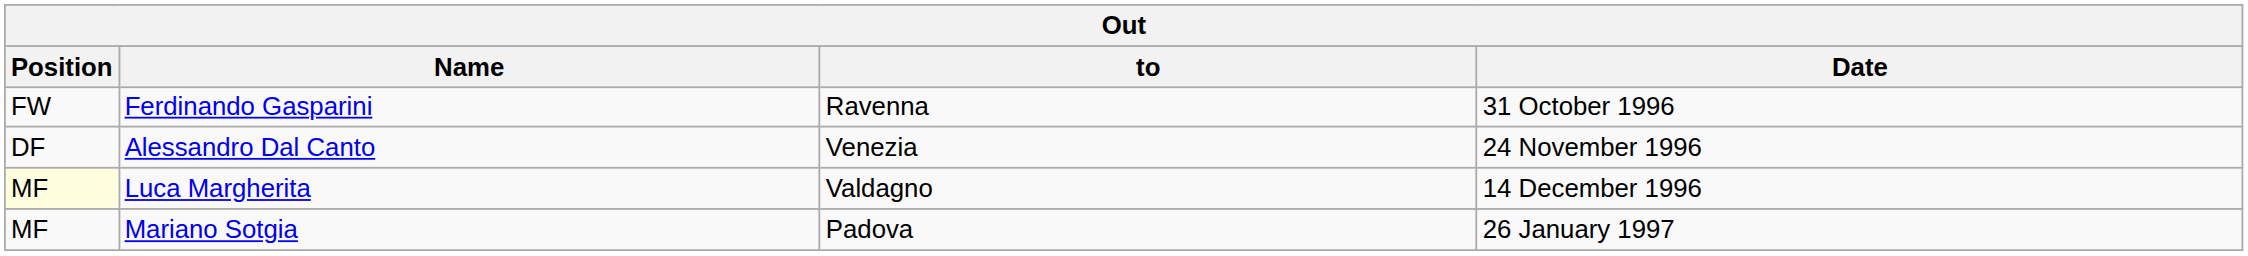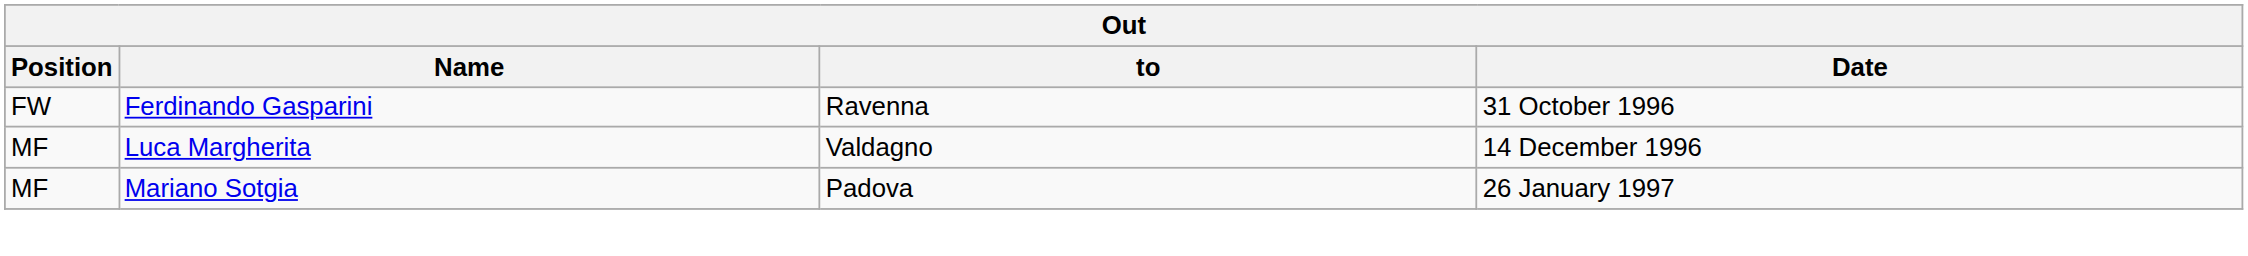- row: DF | Alessandro Dal Canto | Venezia | 24 November 1996
Luca Margherita | Position: lightyellow background -> no background
